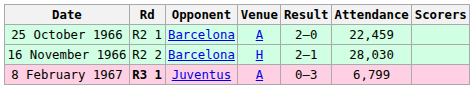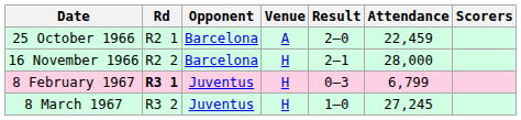16 November 1966 | Attendance: 28,030 -> 28,000
8 February 1967 | Venue: A -> H
+ row: 8 March 1967 | R3 2 | Juventus | H | 1–0 | 27,245
